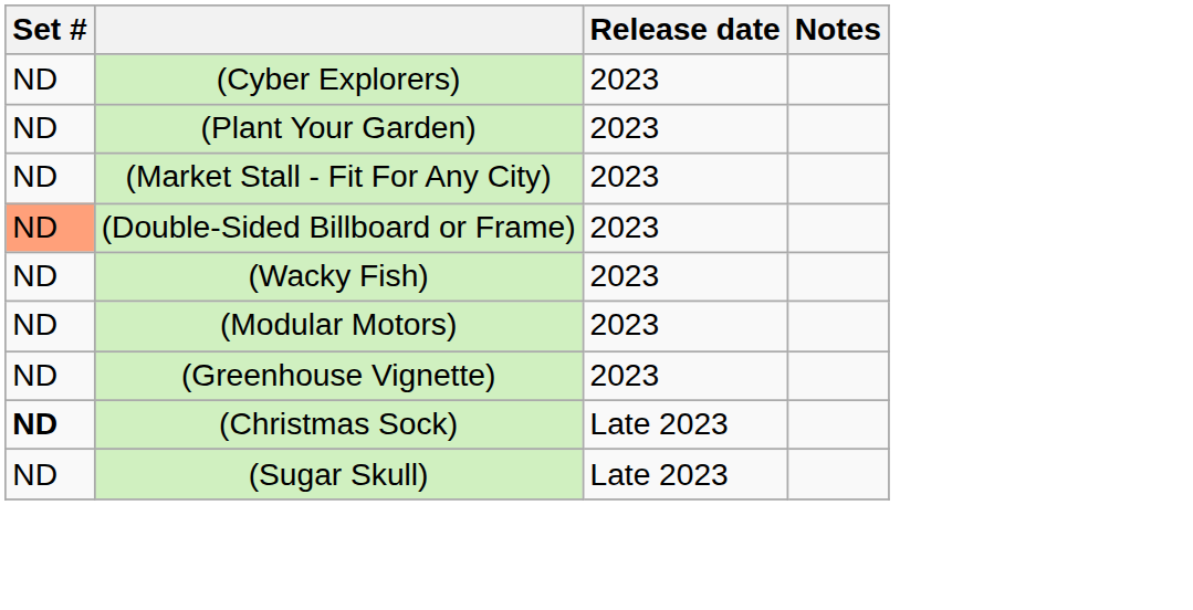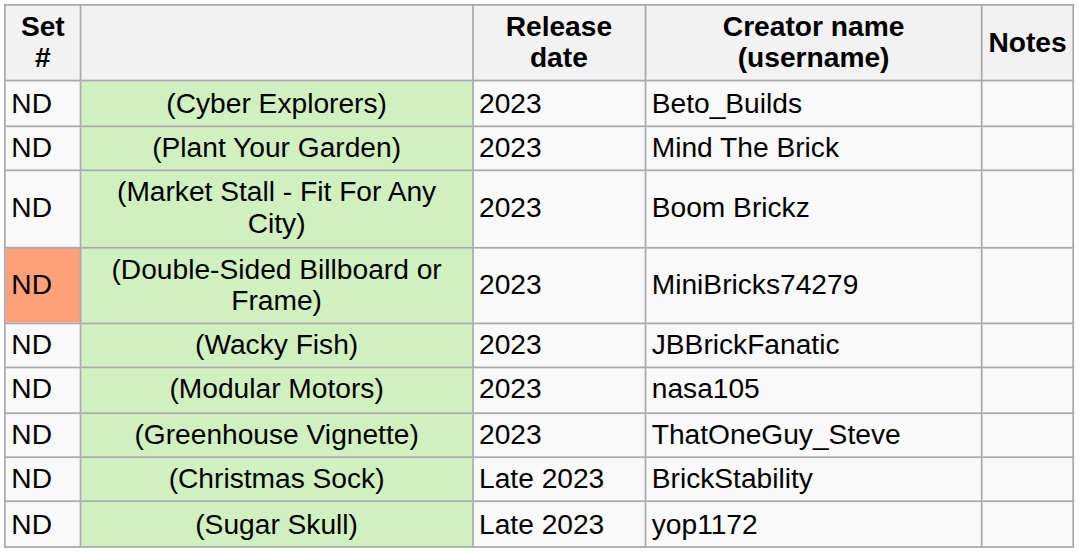+ column: Creator name (username) | Beto_Builds | Mind The Brick | Boom Brickz | MiniBricks74279 | JBBrickFanatic | nasa105 | ThatOneGuy_Steve | BrickStability | yop1172
(Christmas Sock) | Set #: bold -> normal
